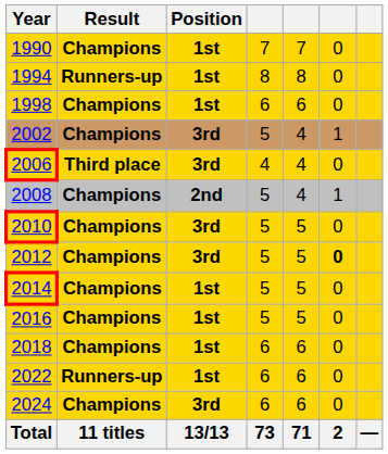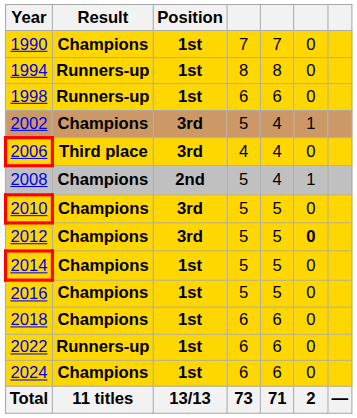1998 | Result: Champions -> Runners-up
2024 | Position: 3rd -> 1st
